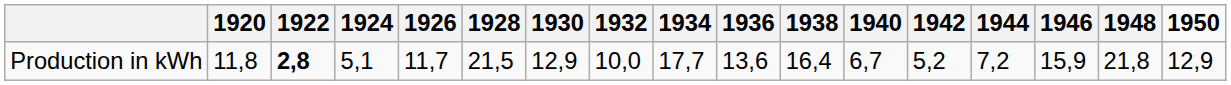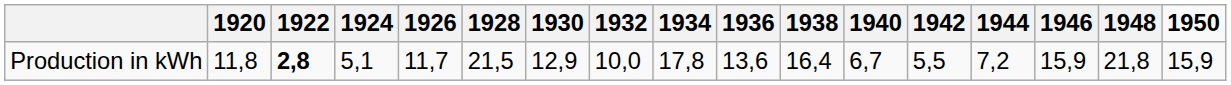Production in kWh | 1934: 17,7 -> 17,8
Production in kWh | 1942: 5,2 -> 5,5
Production in kWh | 1950: 12,9 -> 15,9
